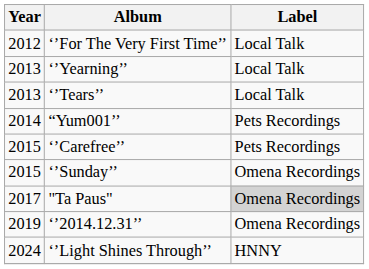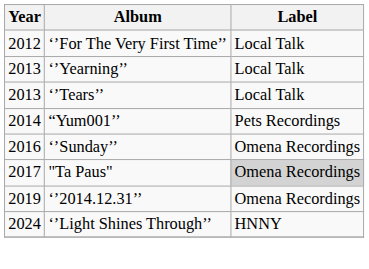- row: 2015 | ‘’Carefree’’ | Pets Recordings
‘’Sunday’’ | Year: 2015 -> 2016
